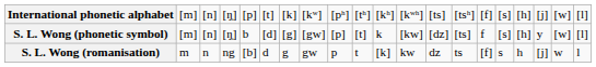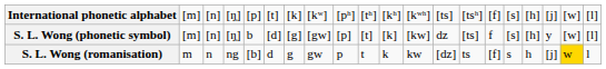S. L. Wong (phonetic symbol) | column 11: k -> [k]
S. L. Wong (phonetic symbol) | column 13: [dz] -> dz
S. L. Wong (romanisation) | column 11: [k] -> k
S. L. Wong (romanisation) | column 13: dz -> [dz]
S. L. Wong (romanisation) | column 19: no background -> gold background
